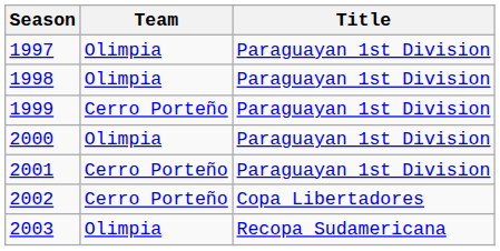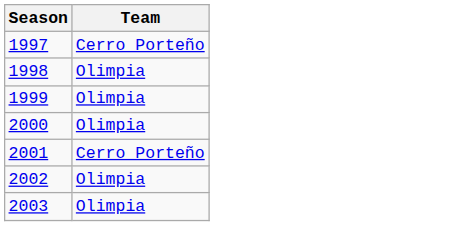- column: Title | Paraguayan 1st Division | Paraguayan 1st Division | Paraguayan 1st Division | Paraguayan 1st Division | Paraguayan 1st Division | Copa Libertadores | Recopa Sudamericana
1997 | Team: Olimpia -> Cerro Porteño
1999 | Team: Cerro Porteño -> Olimpia
2002 | Team: Cerro Porteño -> Olimpia
